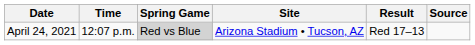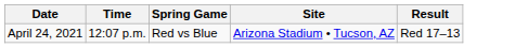- column: Source
April 24, 2021 | Spring Game: lightgrey background -> no background
